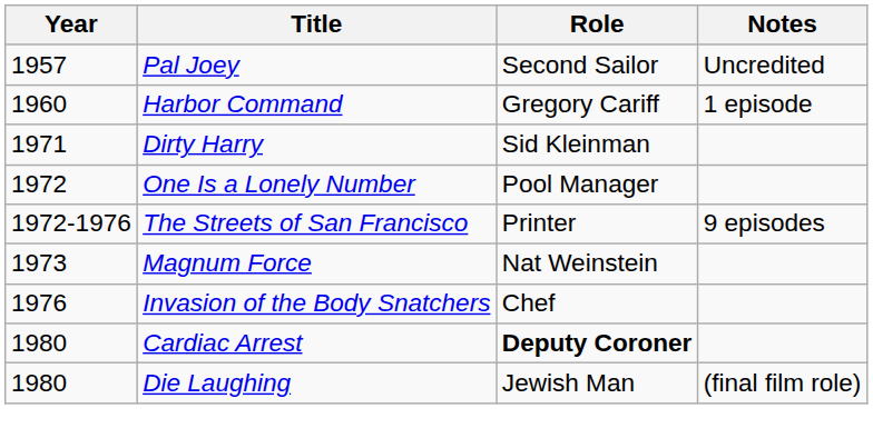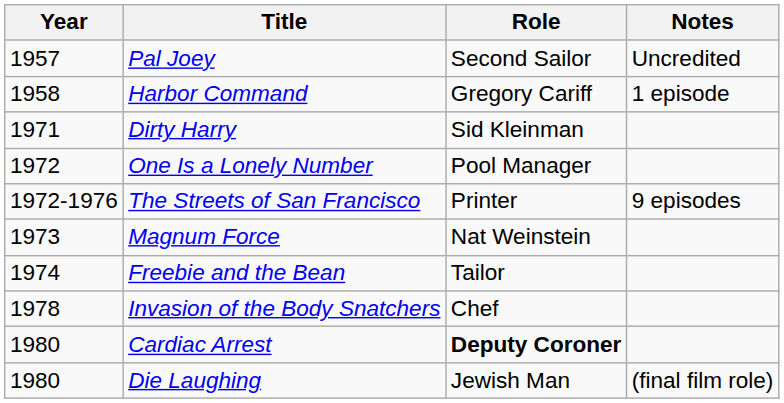Harbor Command | Year: 1960 -> 1958
+ row: 1974 | Freebie and the Bean | Tailor
Invasion of the Body Snatchers | Year: 1976 -> 1978
